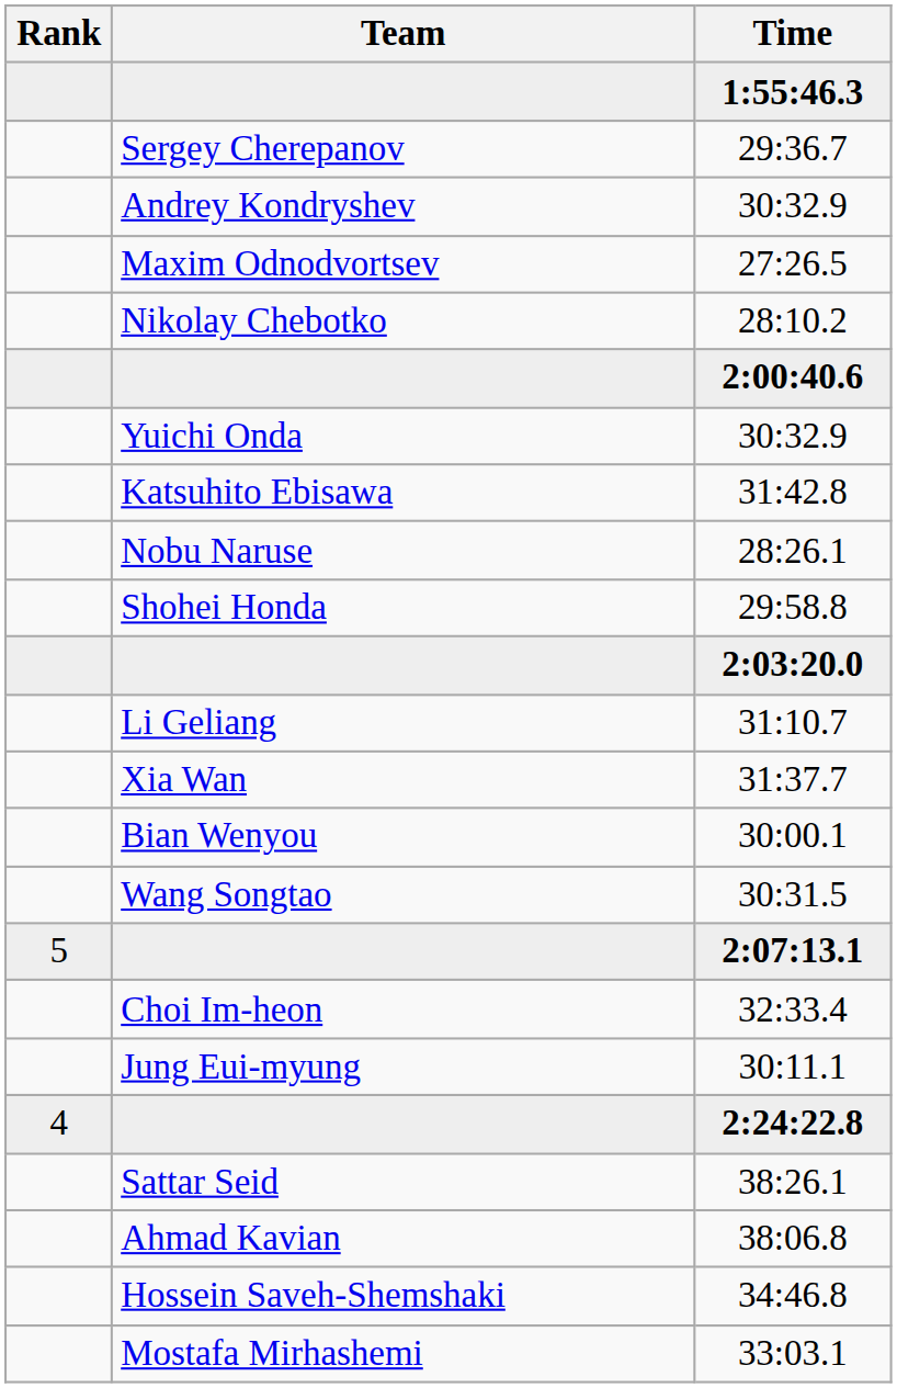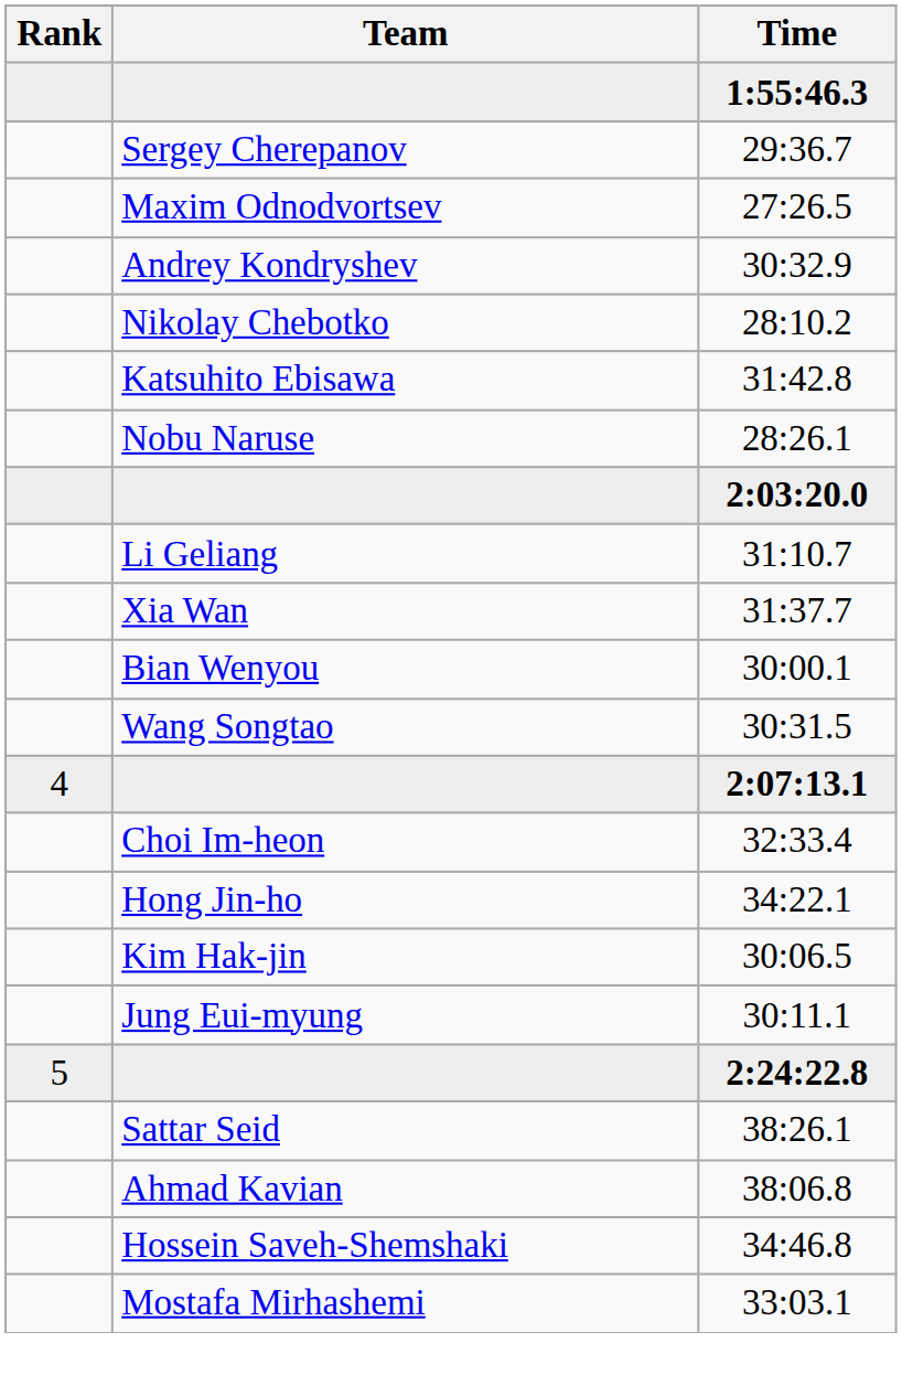rows swapped: Andrey Kondryshev / 30:32.9 <-> 27:26.5
- row: 2:00:40.6
- row: Yuichi Onda | 30:32.9
- row: Shohei Honda | 29:58.8
2:07:13.1 | Rank: 5 -> 4
+ row: Hong Jin-ho | 34:22.1
+ row: Kim Hak-jin | 30:06.5
2:24:22.8 | Rank: 4 -> 5
